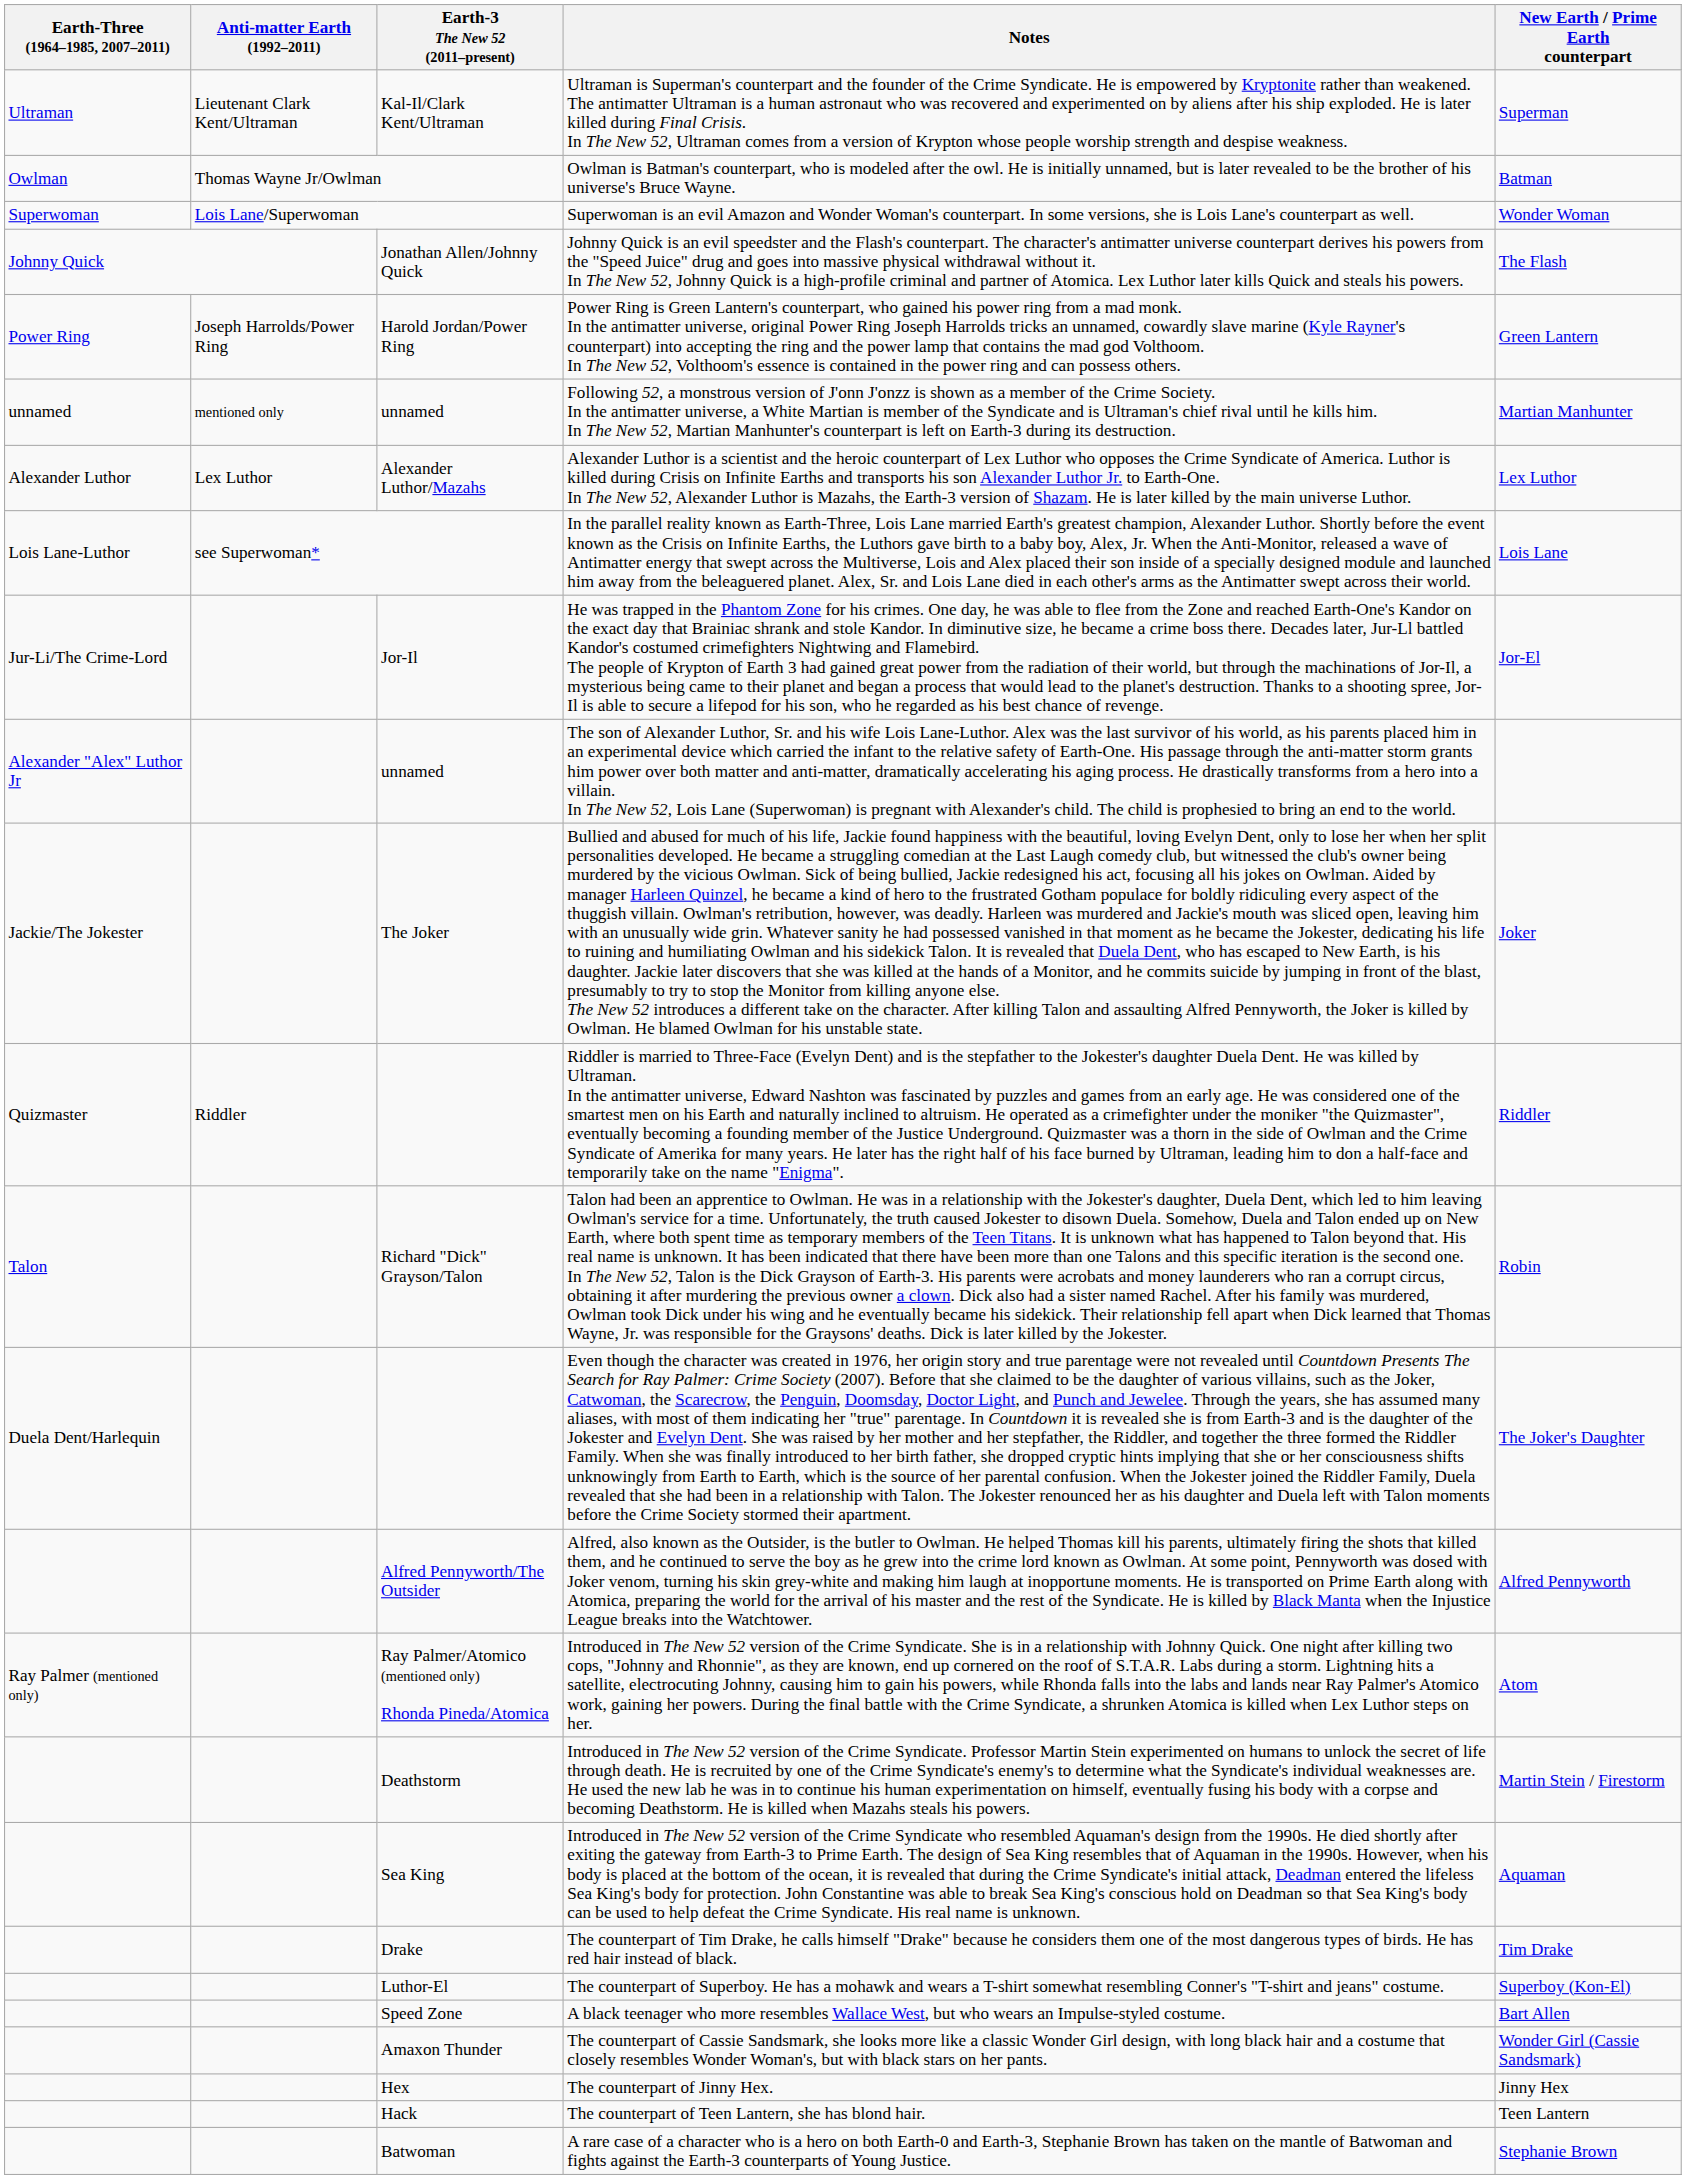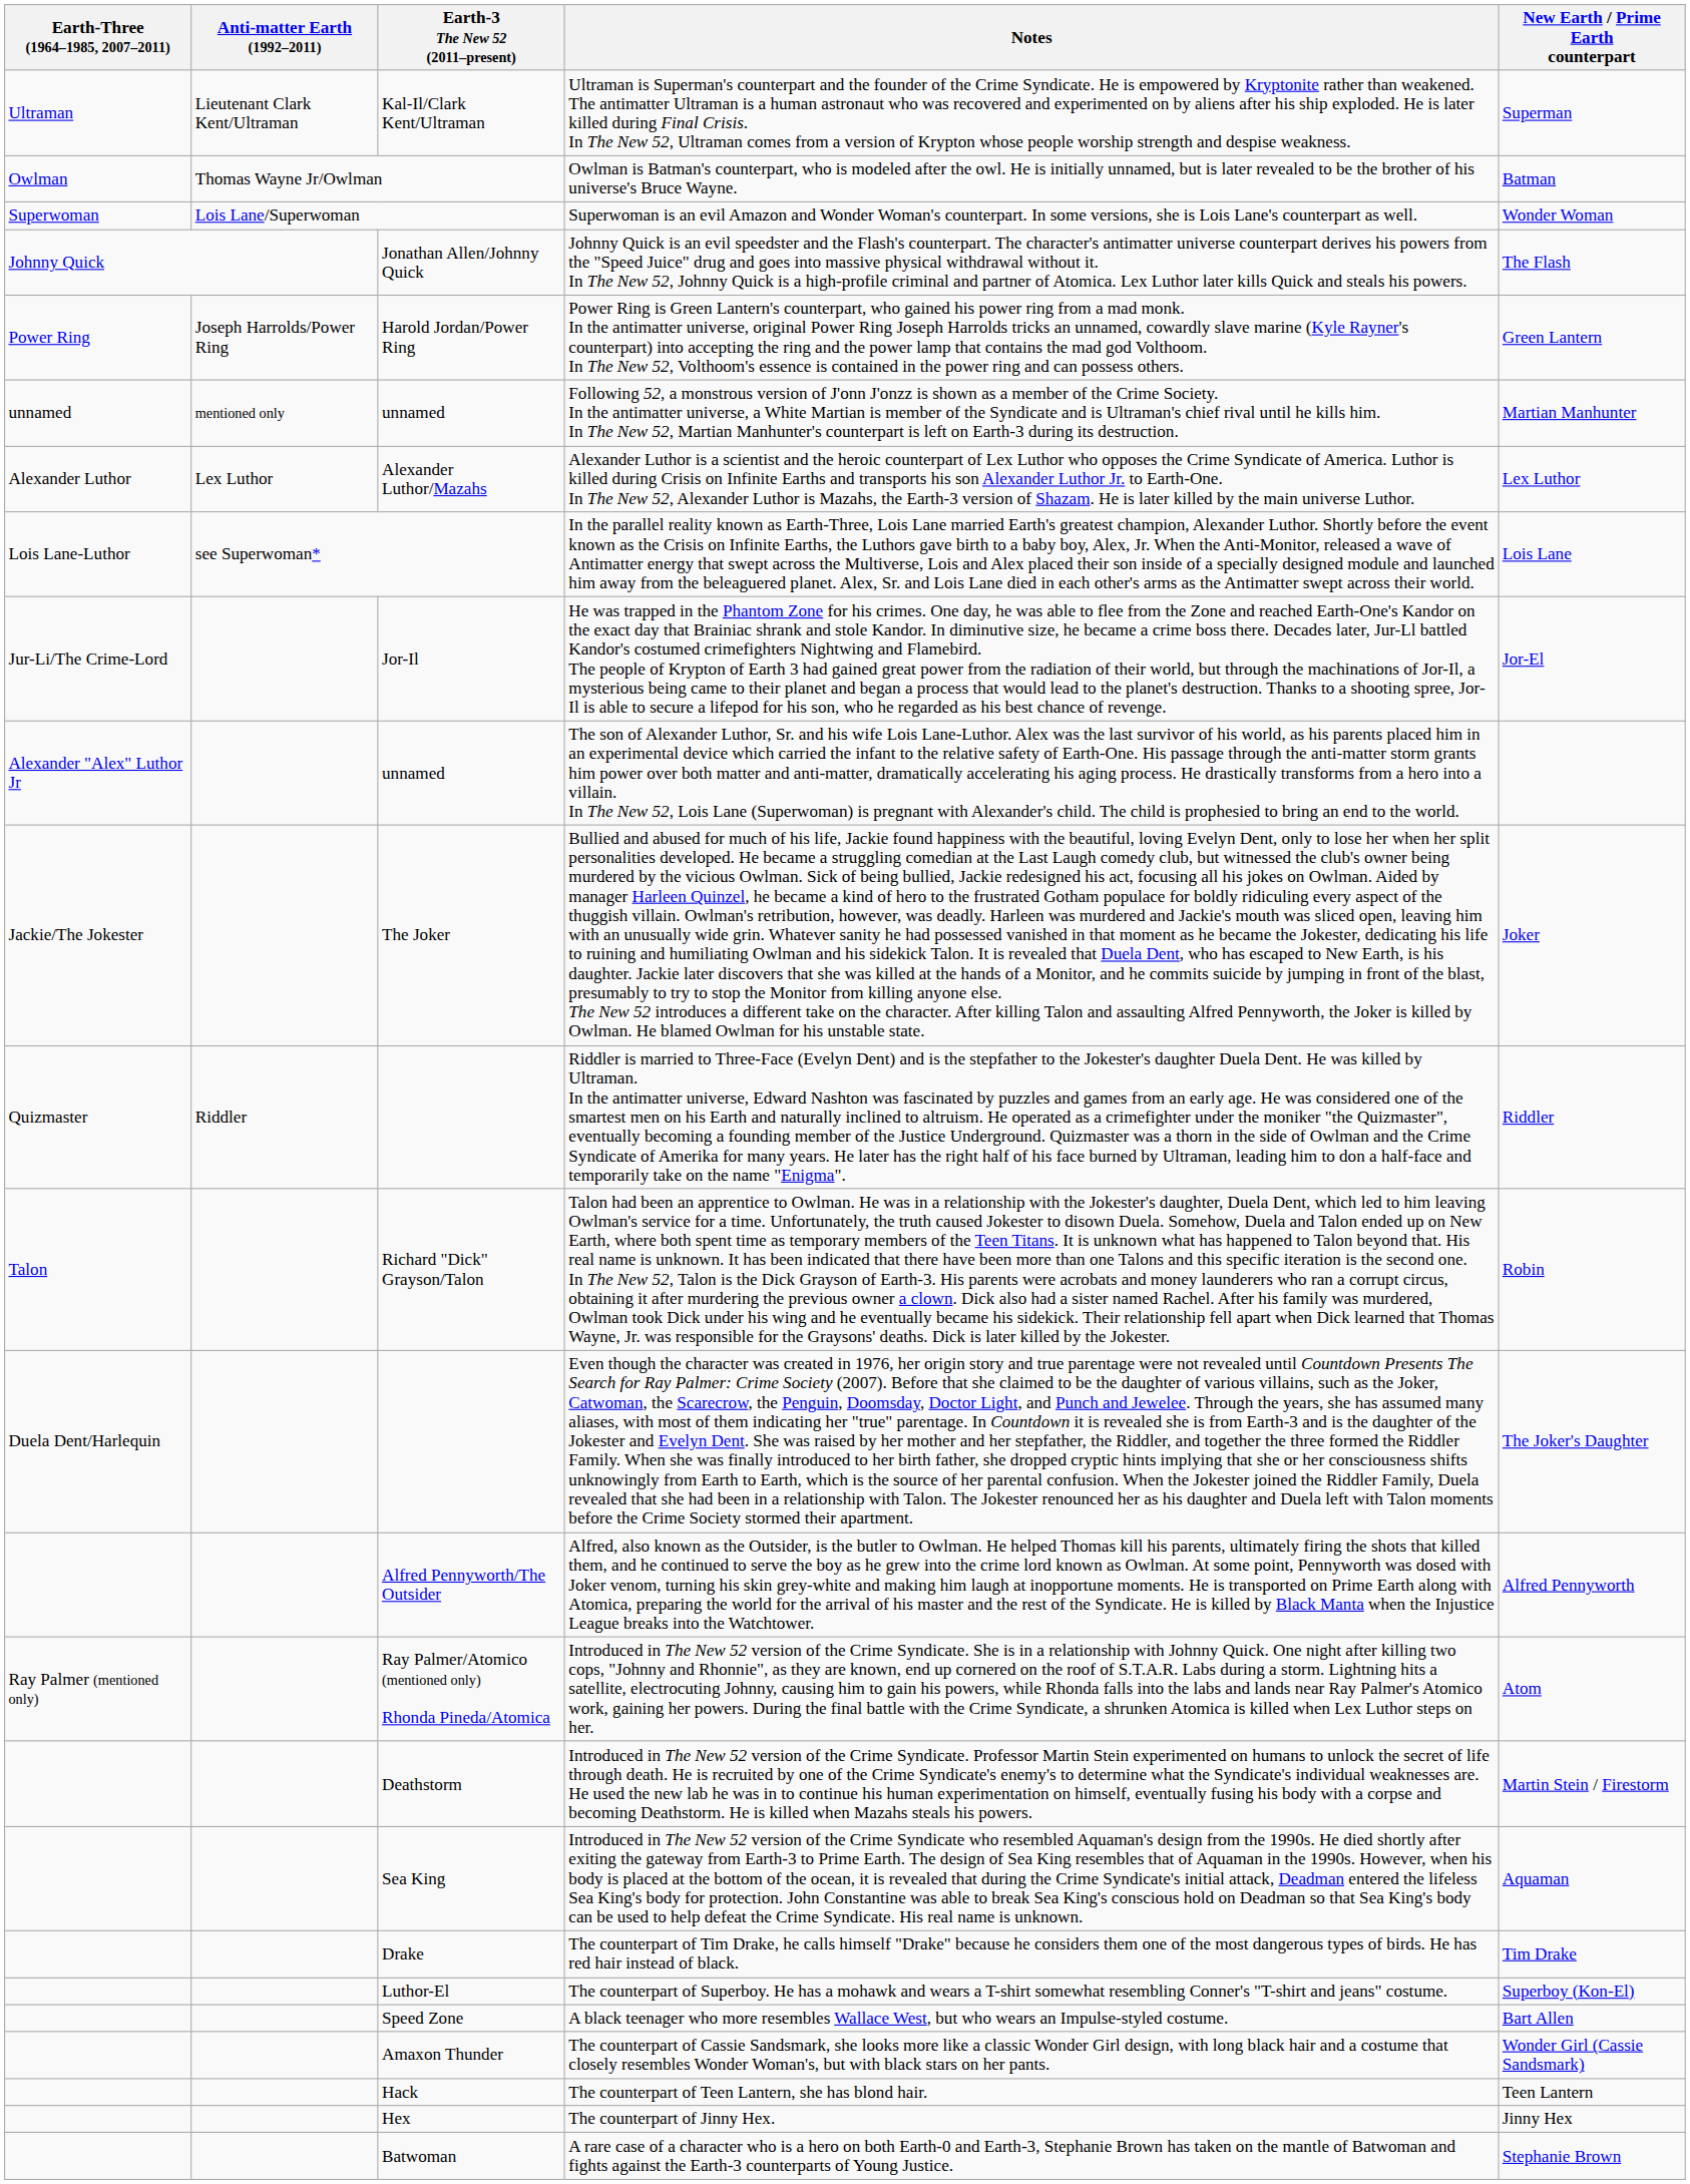rows swapped: The counterpart of Jinny Hex. <-> The counterpart of Teen Lantern, she has blond hair.
